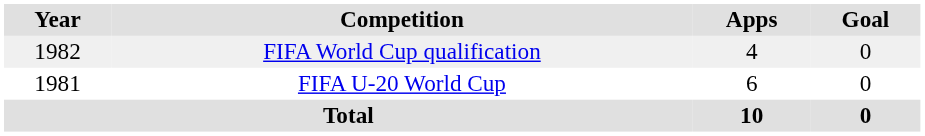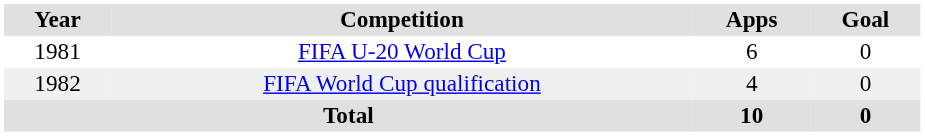rows swapped: FIFA U-20 World Cup <-> FIFA World Cup qualification
